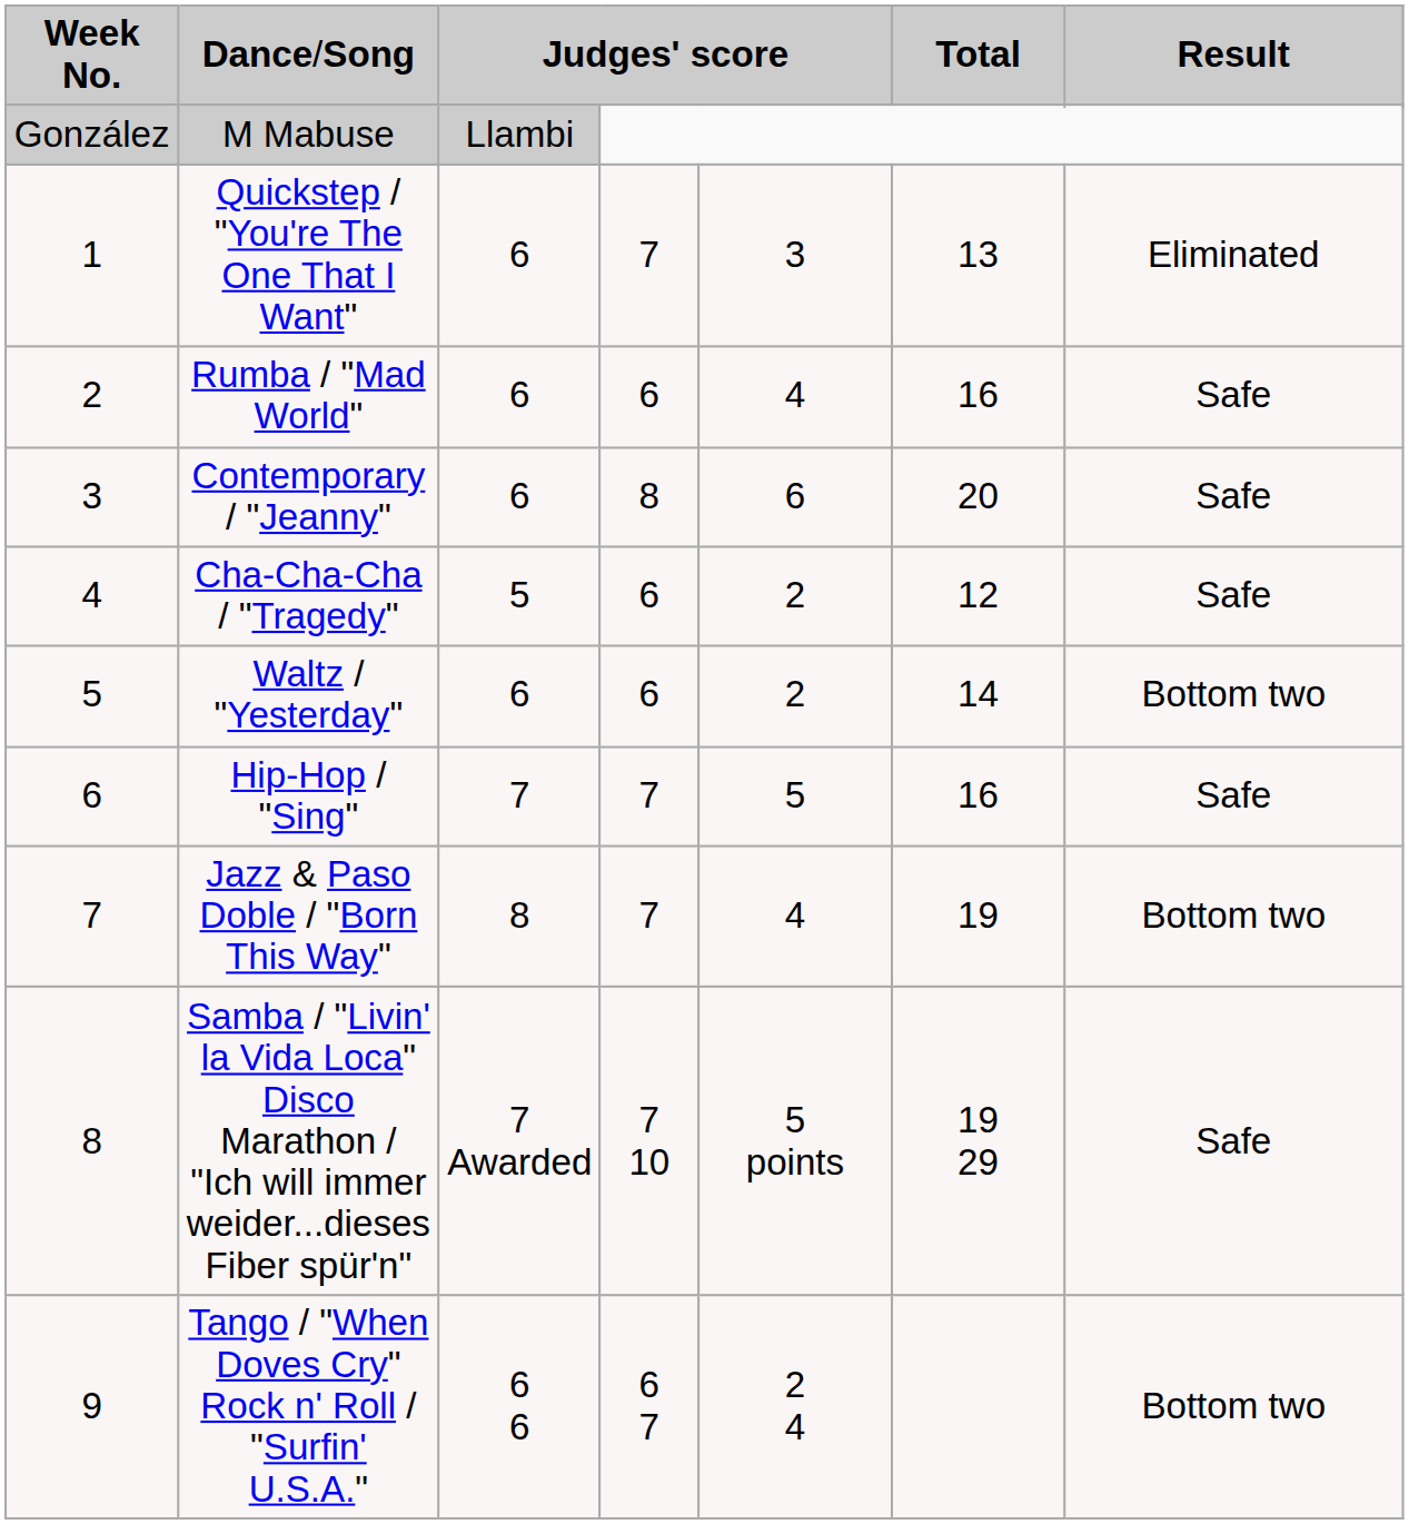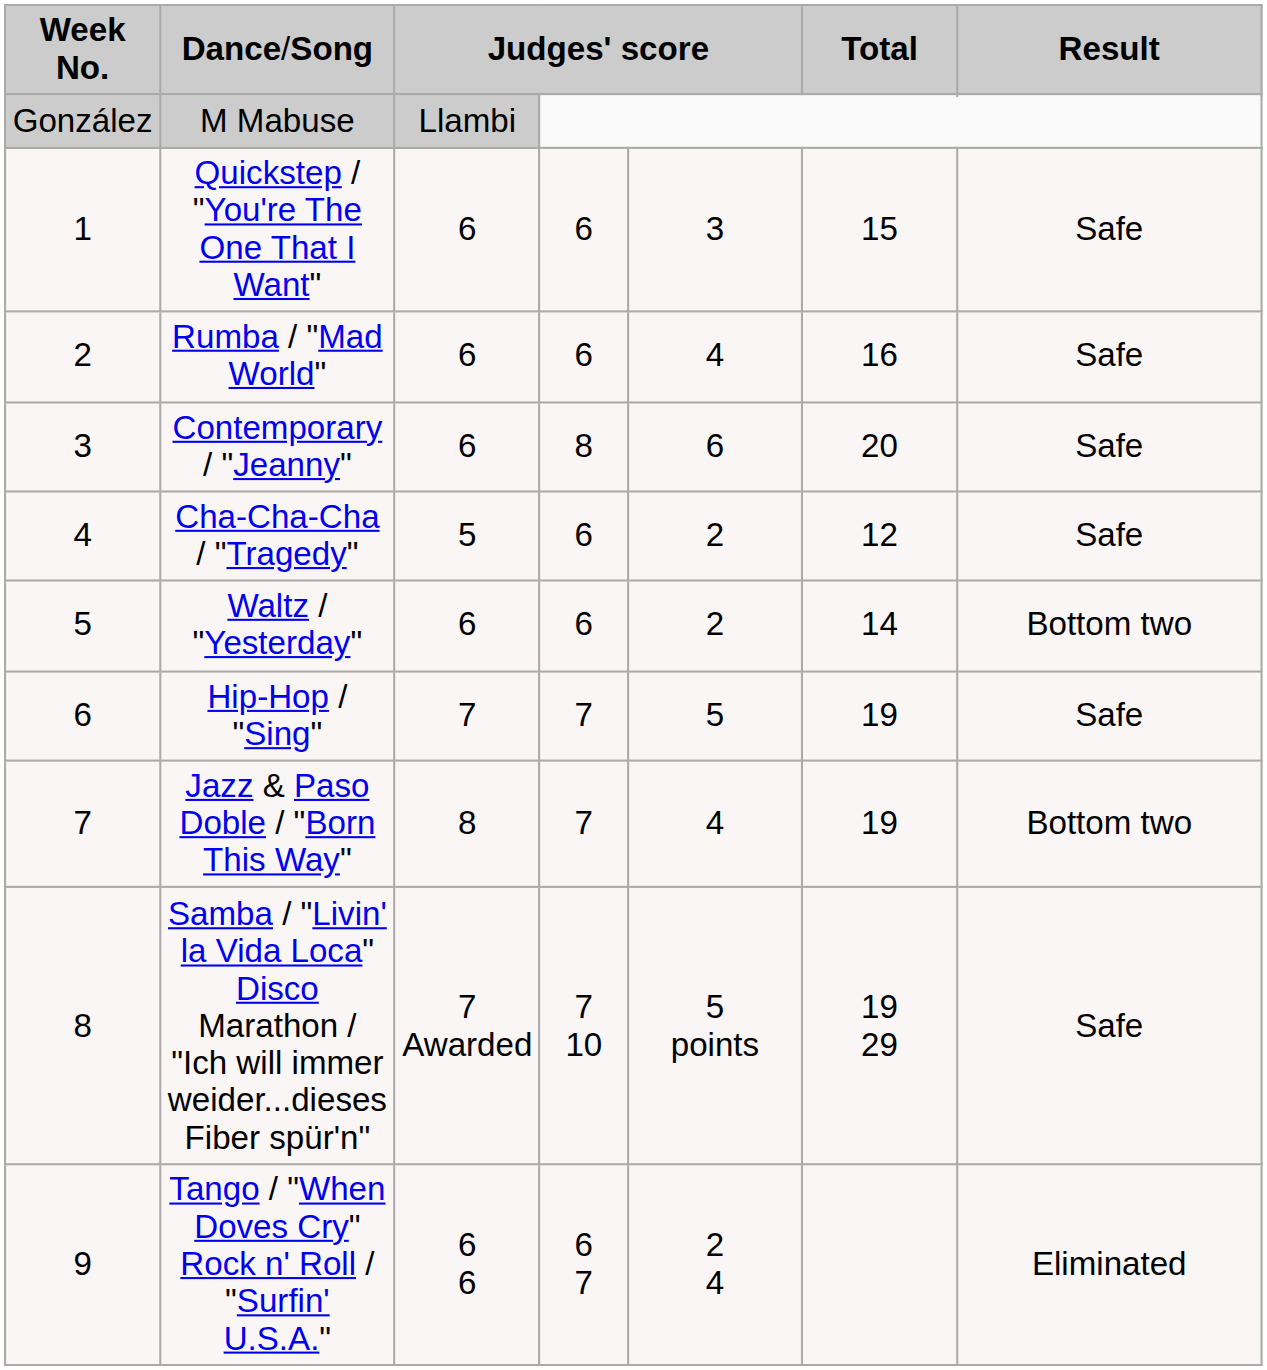Quickstep / "You're The One That I Want" | column 4: 7 -> 6
Quickstep / "You're The One That I Want" | column 6: 13 -> 15
Quickstep / "You're The One That I Want" | column 7: Eliminated -> Safe
Hip-Hop / "Sing" | column 6: 16 -> 19
Tango / "When Doves Cry" Rock n' Roll / "Surfin' U.S.A." | column 7: Bottom two -> Eliminated
